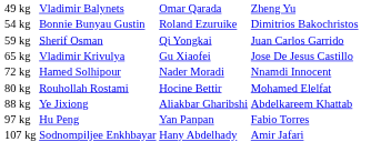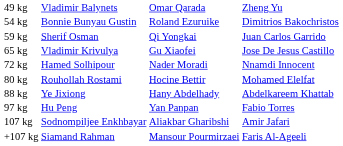88 kg | column 3: Aliakbar Gharibshi -> Hany Abdelhady
107 kg | column 3: Hany Abdelhady -> Aliakbar Gharibshi
+ row: +107 kg | Siamand Rahman | Mansour Pourmirzaei | Faris Al-Ageeli
